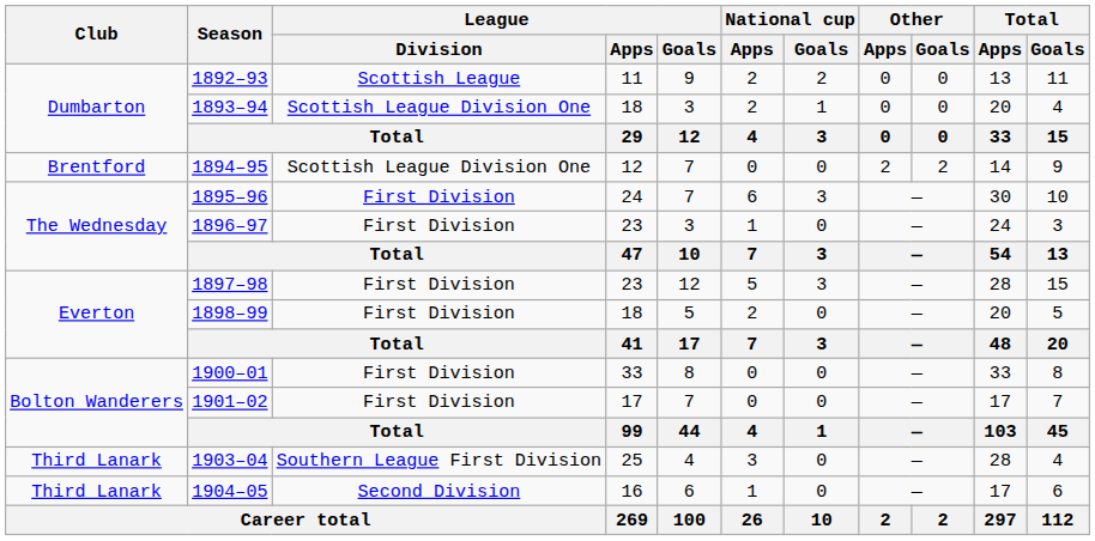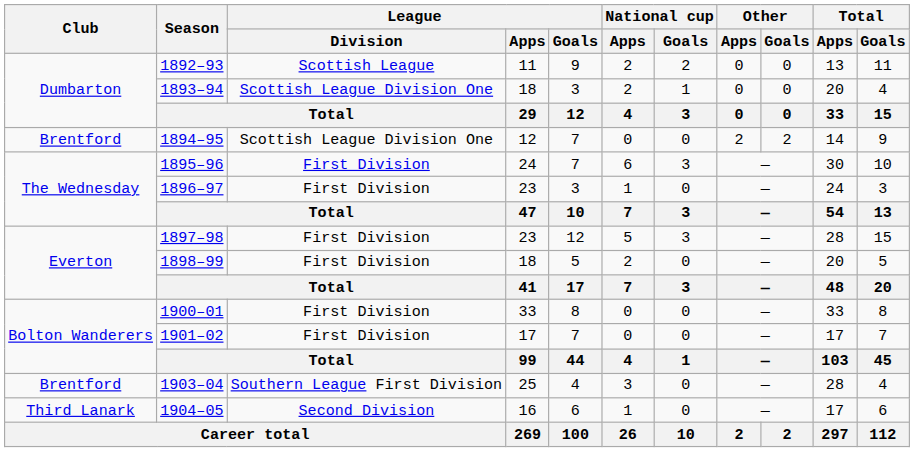1903–04 | Club: Third Lanark -> Brentford
